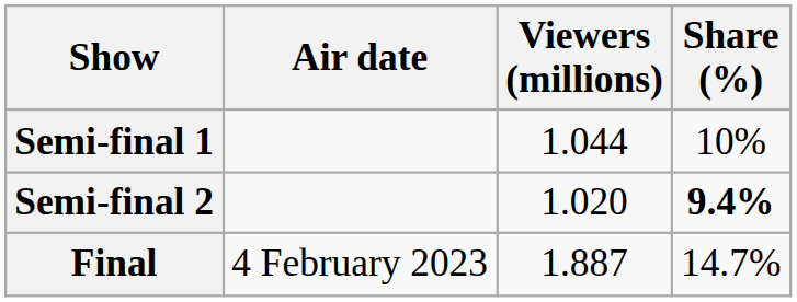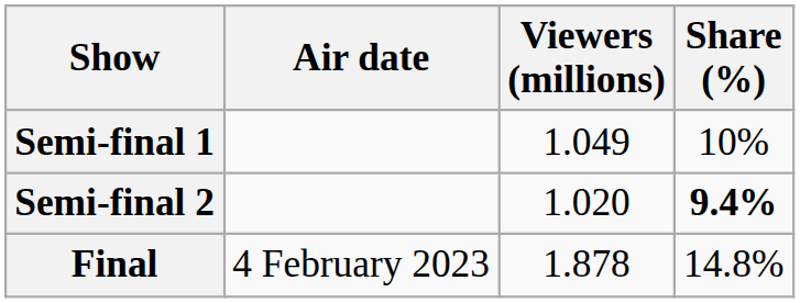Semi-final 1 | Viewers (millions): 1.044 -> 1.049
Final | Viewers (millions): 1.887 -> 1.878
Final | Share (%): 14.7% -> 14.8%
